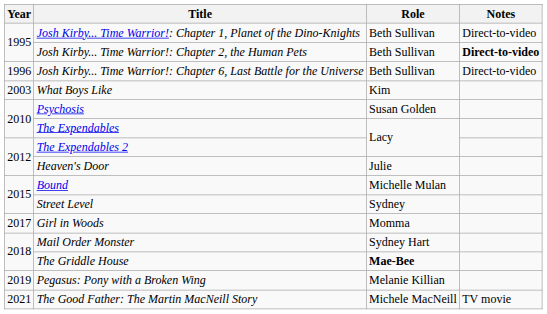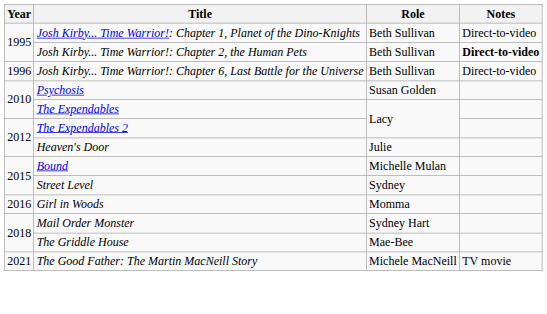- row: 2003 | What Boys Like | Kim
Girl in Woods | Year: 2017 -> 2016
The Griddle House | Role: bold -> normal
- row: 2019 | Pegasus: Pony with a Broken Wing | Melanie Killian
